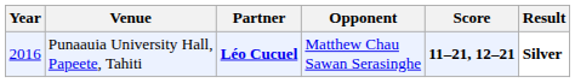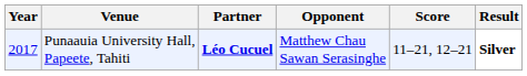Punaauia University Hall, Papeete, Tahiti | Year: 2016 -> 2017
Punaauia University Hall, Papeete, Tahiti | Score: bold -> normal
